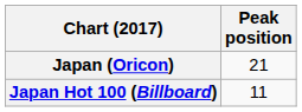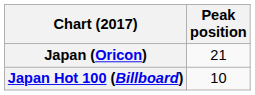Japan Hot 100 (Billboard) | Peak position: 11 -> 10
